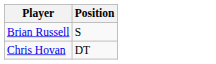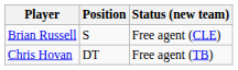+ column: Status (new team) | Free agent (CLE) | Free agent (TB)
